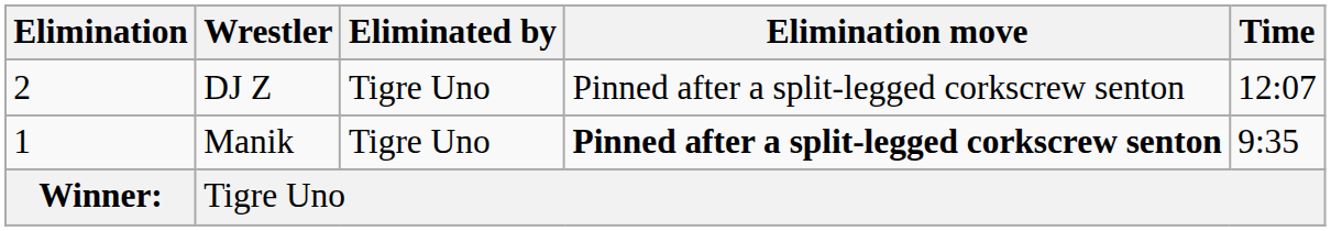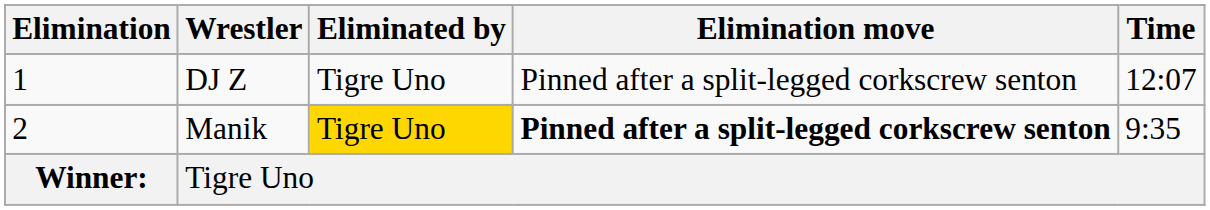DJ Z | Elimination: 2 -> 1
Manik | Elimination: 1 -> 2
Manik | Eliminated by: no background -> gold background
